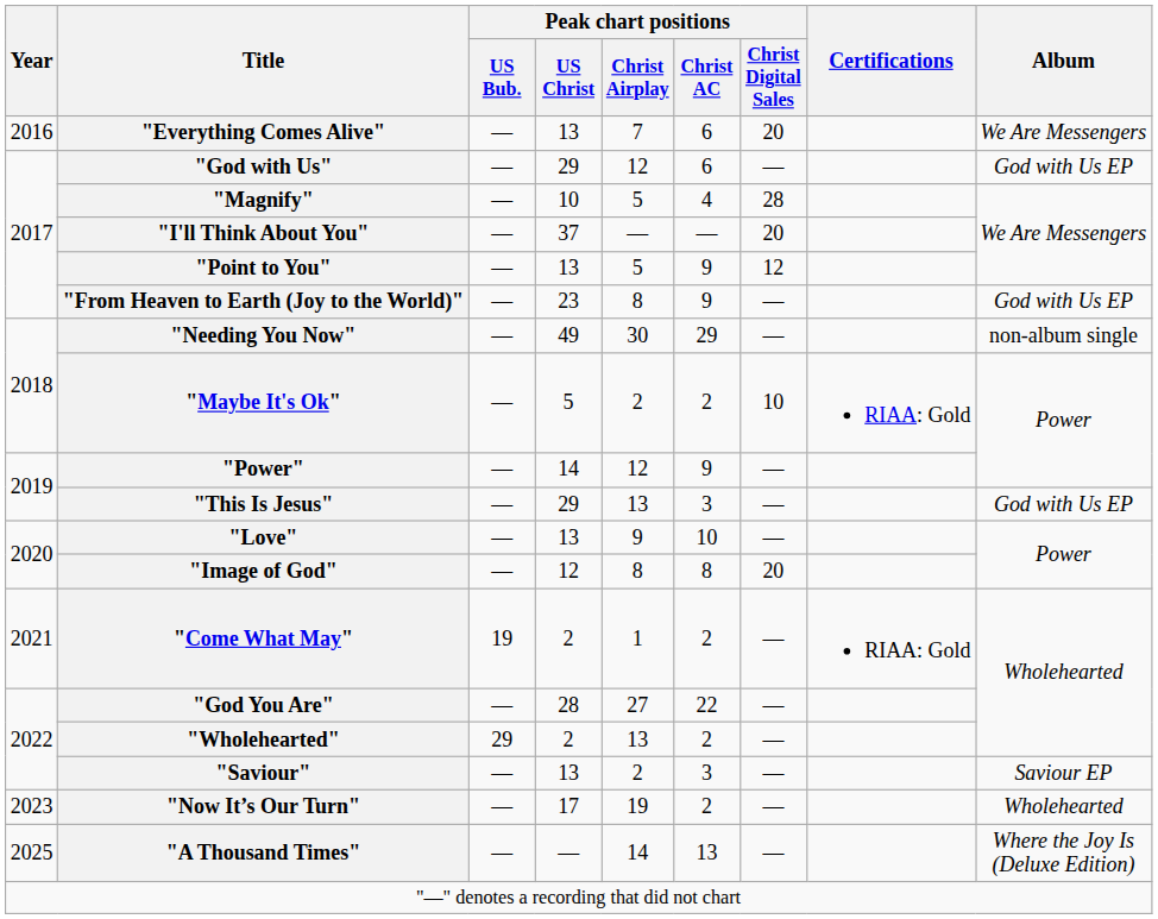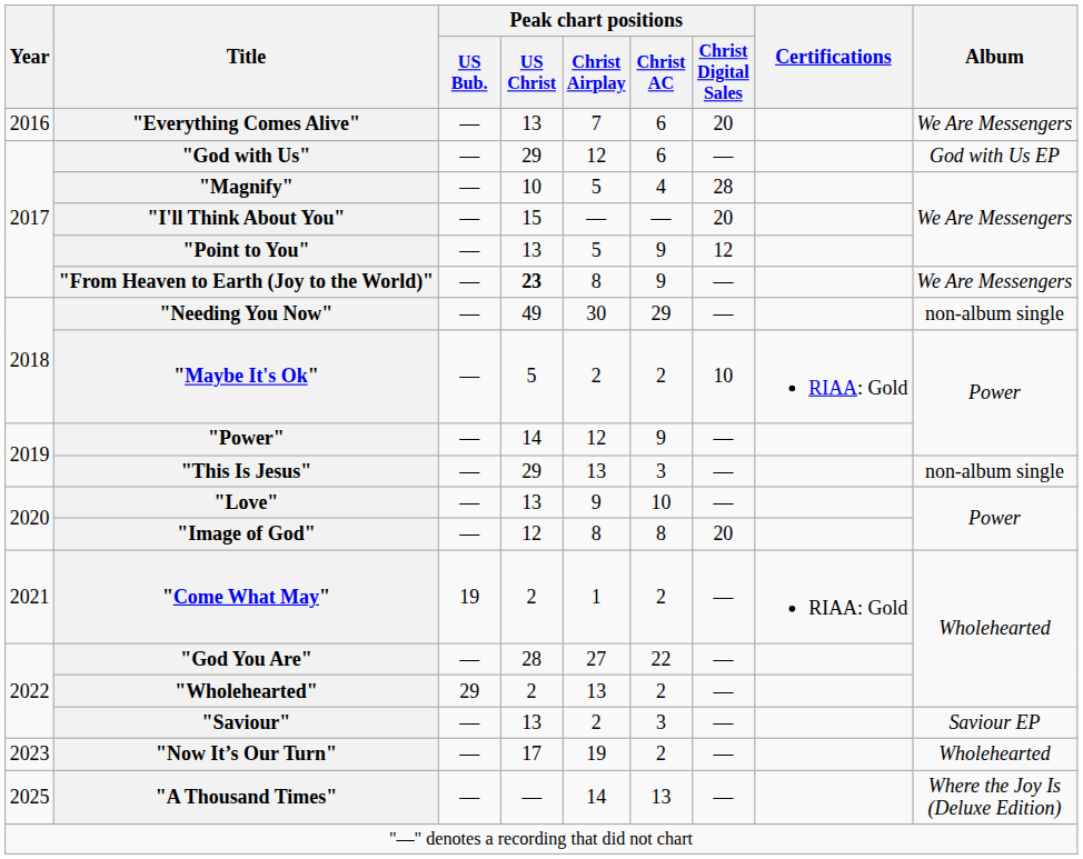"I'll Think About You" | Peak chart positions / US Christ: 37 -> 15
"From Heaven to Earth (Joy to the World)" | Peak chart positions / US Christ: normal -> bold
"From Heaven to Earth (Joy to the World)" | Album: God with Us EP -> We Are Messengers
"This Is Jesus" | Album: God with Us EP -> non-album single
